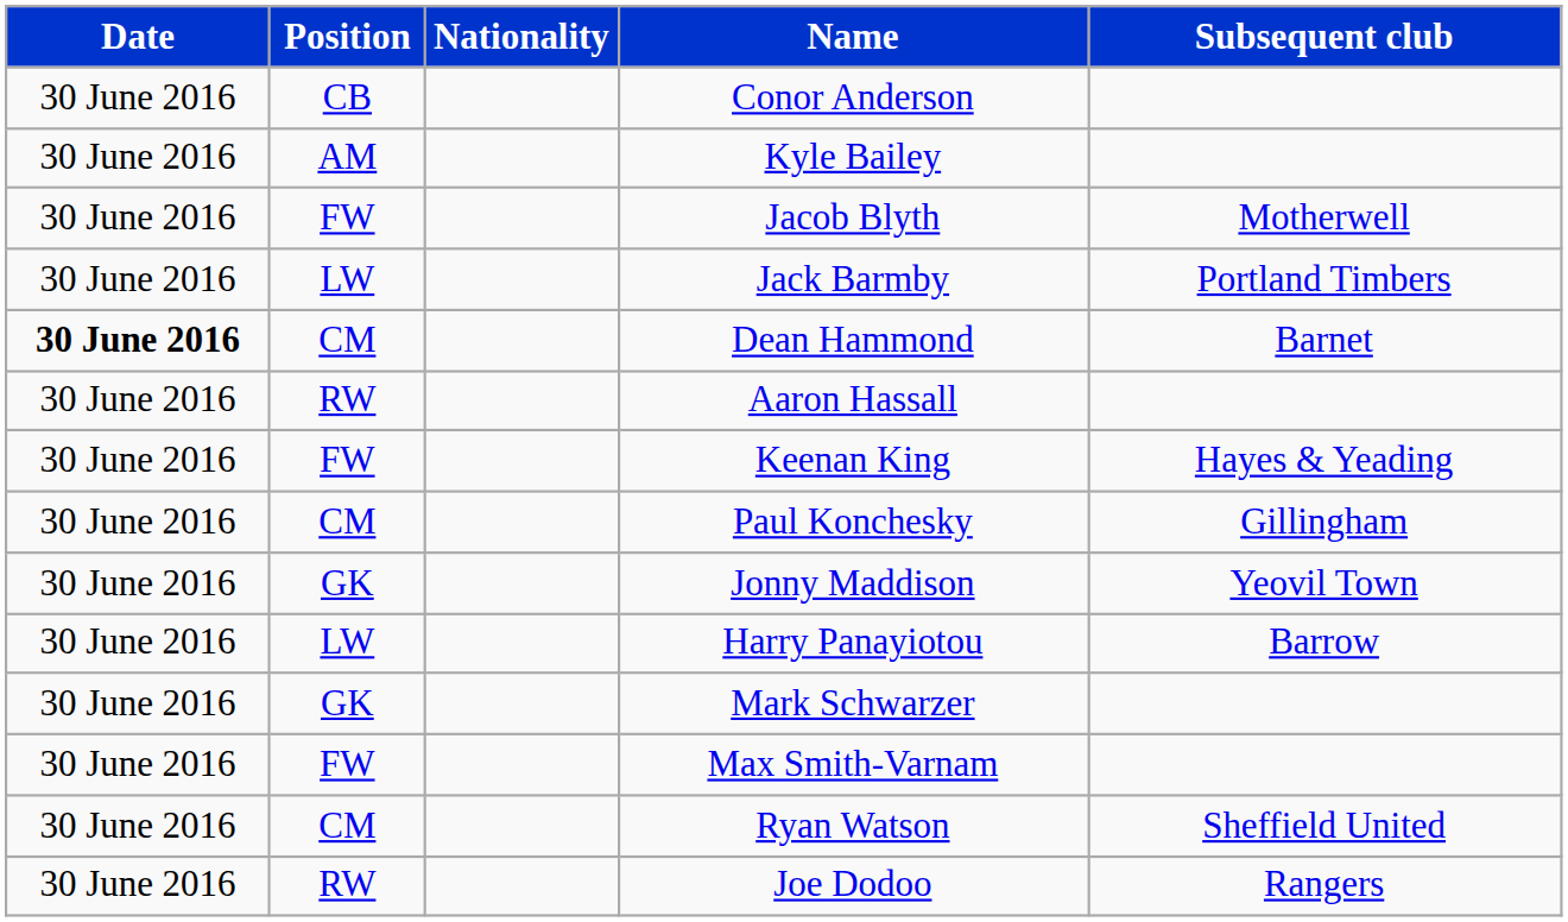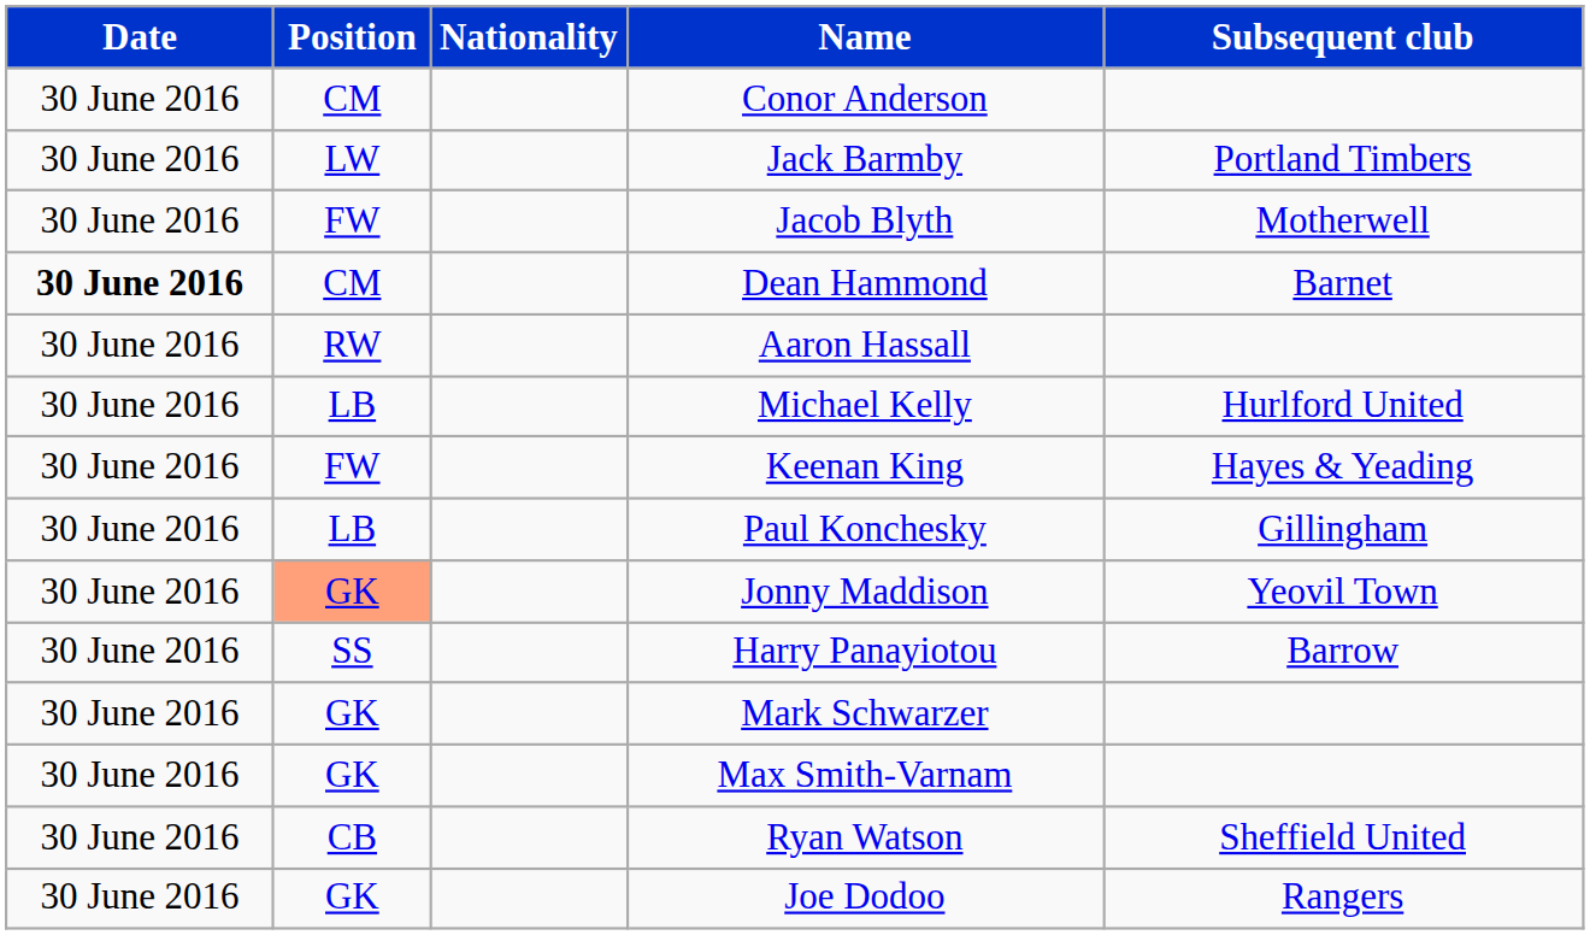Conor Anderson | Position: CB -> CM
- row: 30 June 2016 | AM | Kyle Bailey
rows swapped: Jack Barmby <-> Jacob Blyth
+ row: 30 June 2016 | LB | Michael Kelly | Hurlford United
Paul Konchesky | Position: CM -> LB
Jonny Maddison | Position: no background -> lightsalmon background
Harry Panayiotou | Position: LW -> SS
Max Smith-Varnam | Position: FW -> GK
Ryan Watson | Position: CM -> CB
Joe Dodoo | Position: RW -> GK
